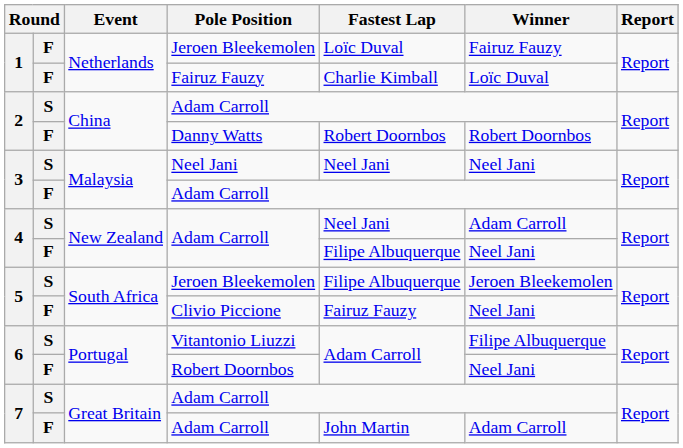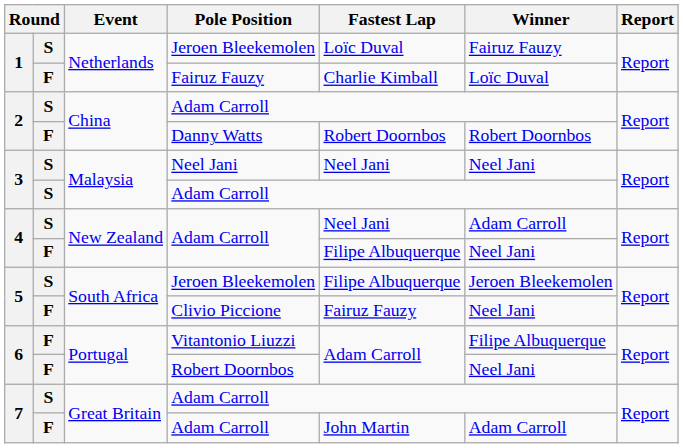1 / Jeroen Bleekemolen | column 2: F -> S
3 / Adam Carroll | column 2: F -> S
Vitantonio Liuzzi | column 2: S -> F
